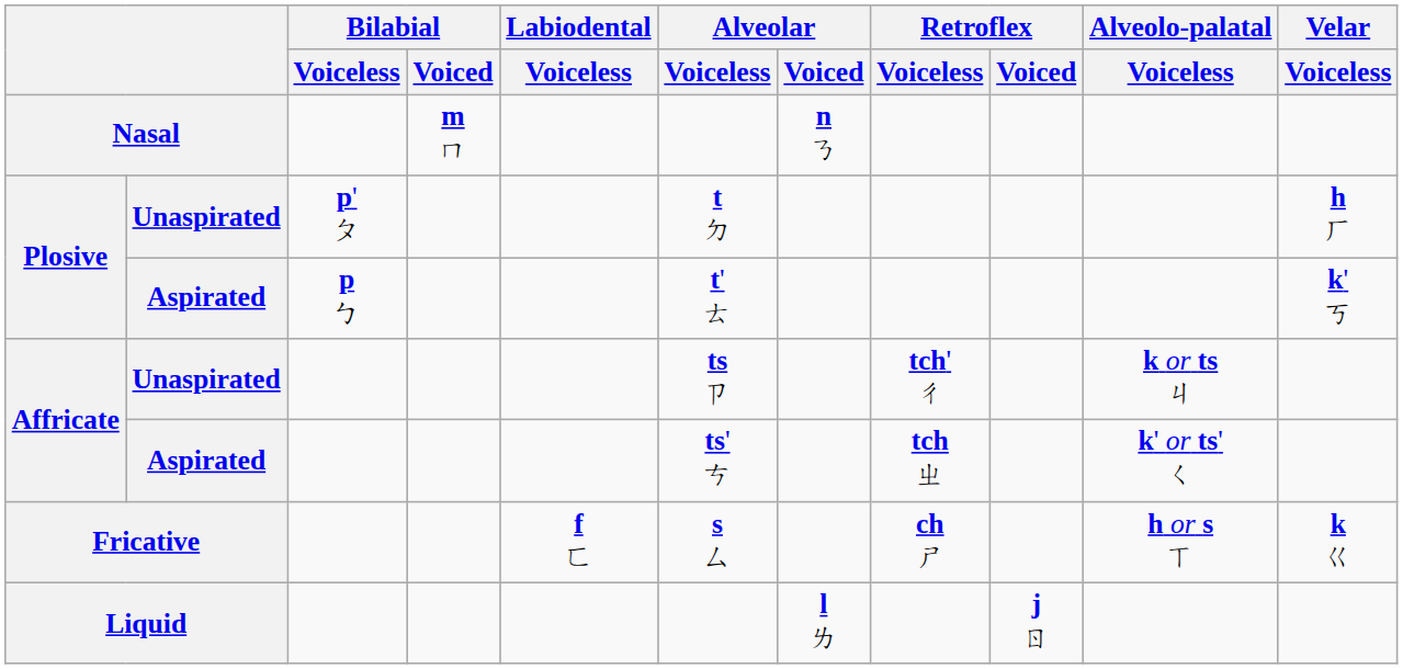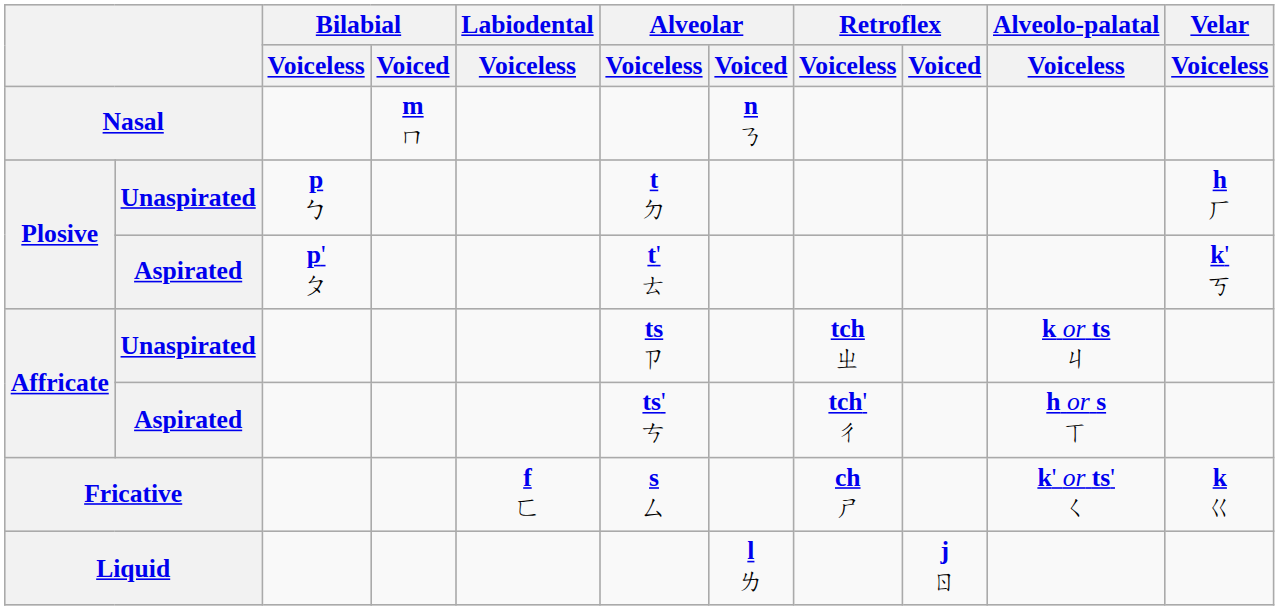Plosive / Unaspirated | Bilabial / Voiceless: p' ㄆ -> p ㄅ
Plosive / Aspirated | Bilabial / Voiceless: p ㄅ -> p' ㄆ
Affricate / Unaspirated | Retroflex / Voiceless: tch' ㄔ -> tch ㄓ
Affricate / Aspirated | Retroflex / Voiceless: tch ㄓ -> tch' ㄔ
Affricate / Aspirated | Alveolo-palatal / Voiceless: k' or ts' ㄑ -> h or s ㄒ
Fricative | Alveolo-palatal / Voiceless: h or s ㄒ -> k' or ts' ㄑ
